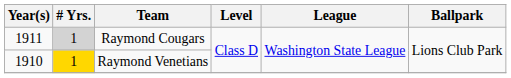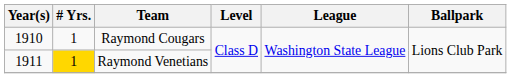Raymond Cougars | Year(s): 1911 -> 1910
Raymond Cougars | # Yrs.: lightgrey background -> no background
Raymond Venetians | Year(s): 1910 -> 1911
